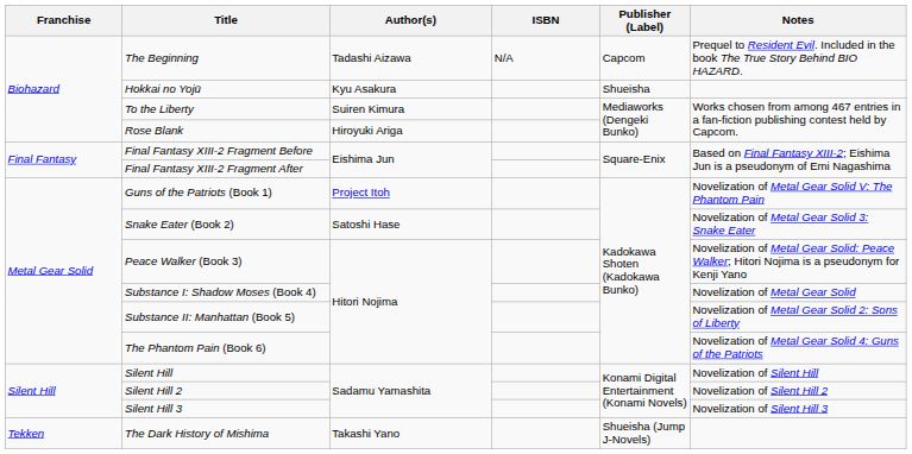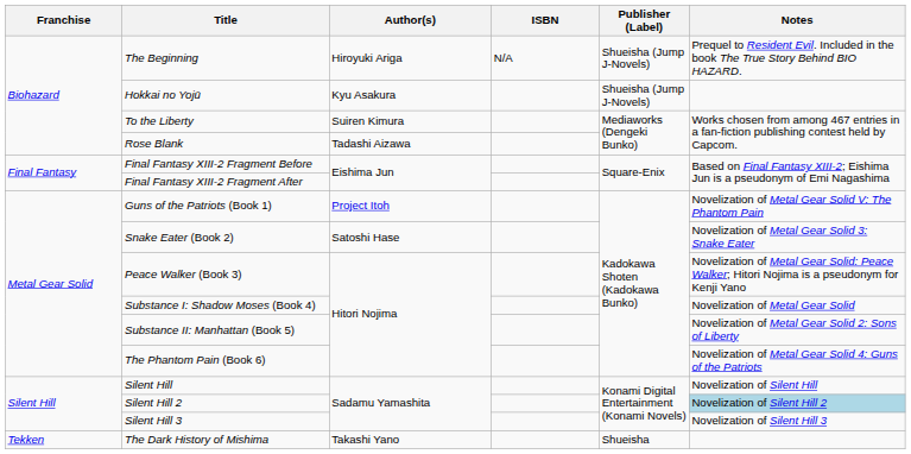The Beginning | Author(s): Tadashi Aizawa -> Hiroyuki Ariga
The Beginning | Publisher (Label): Capcom -> Shueisha (Jump J-Novels)
Hokkai no Yojū | Publisher (Label): Shueisha -> Shueisha (Jump J-Novels)
Rose Blank | Author(s): Hiroyuki Ariga -> Tadashi Aizawa
Silent Hill 2 | Notes: no background -> lightblue background
The Dark History of Mishima | Publisher (Label): Shueisha (Jump J-Novels) -> Shueisha
